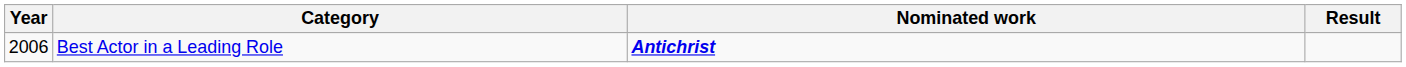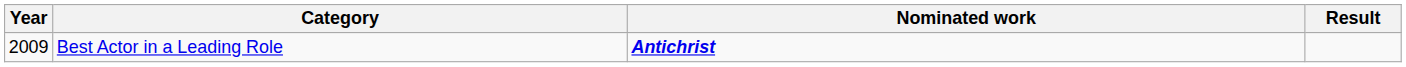Best Actor in a Leading Role | Year: 2006 -> 2009
